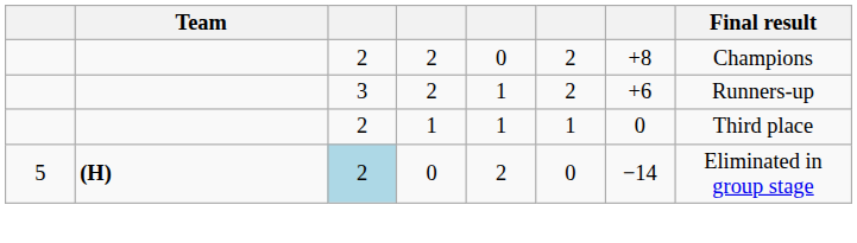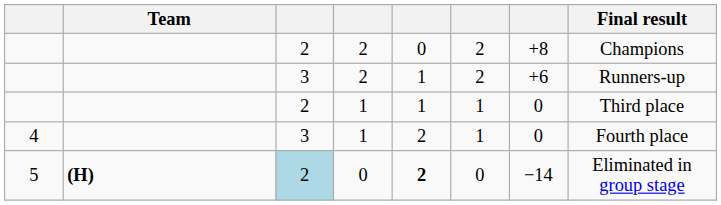+ row: 4 | 3 | 1 | 2 | 1 | 0 | Fourth place
5 | column 5: normal -> bold
